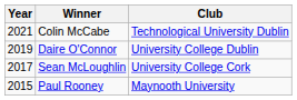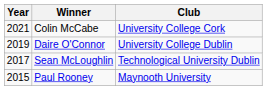Colin McCabe | Club: Technological University Dublin -> University College Cork
Sean McLoughlin | Club: University College Cork -> Technological University Dublin
